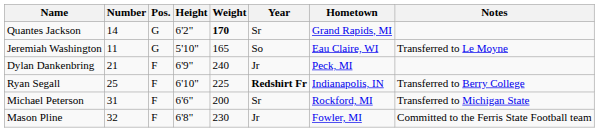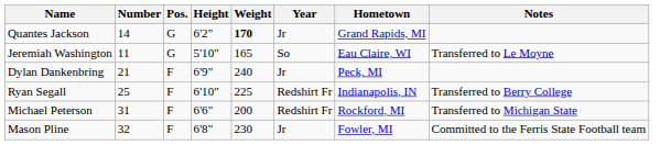Quantes Jackson | Year: Sr -> Jr
Ryan Segall | Year: bold -> normal
Michael Peterson | Year: Sr -> Redshirt Fr
